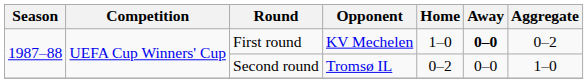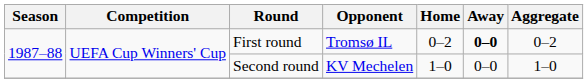First round | Opponent: KV Mechelen -> Tromsø IL
First round | Home: 1–0 -> 0–2
Second round | Opponent: Tromsø IL -> KV Mechelen
Second round | Home: 0–2 -> 1–0
